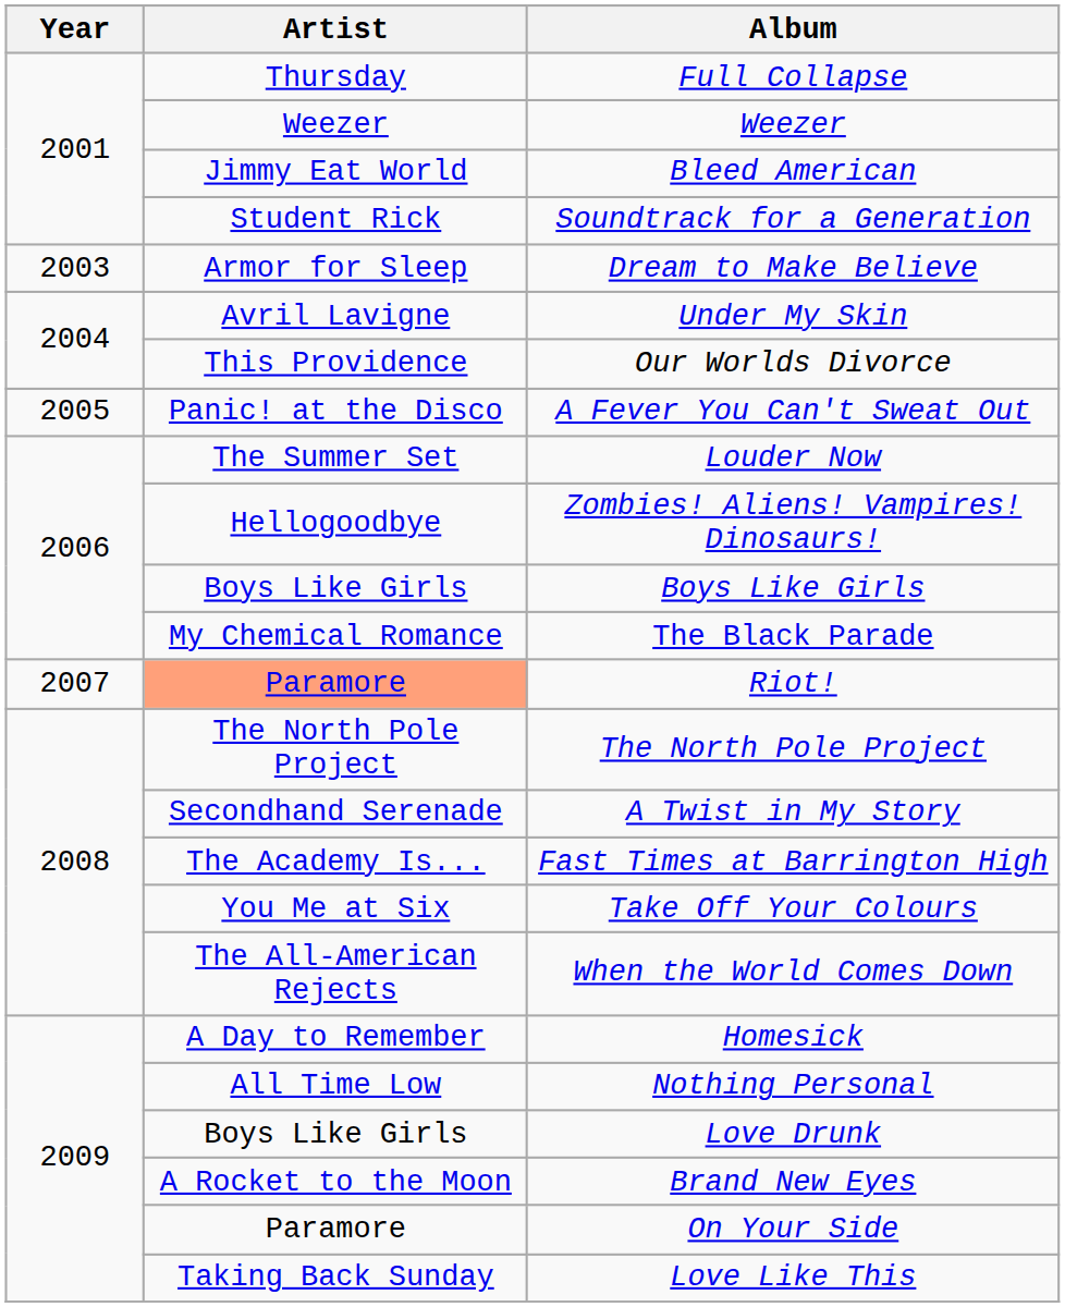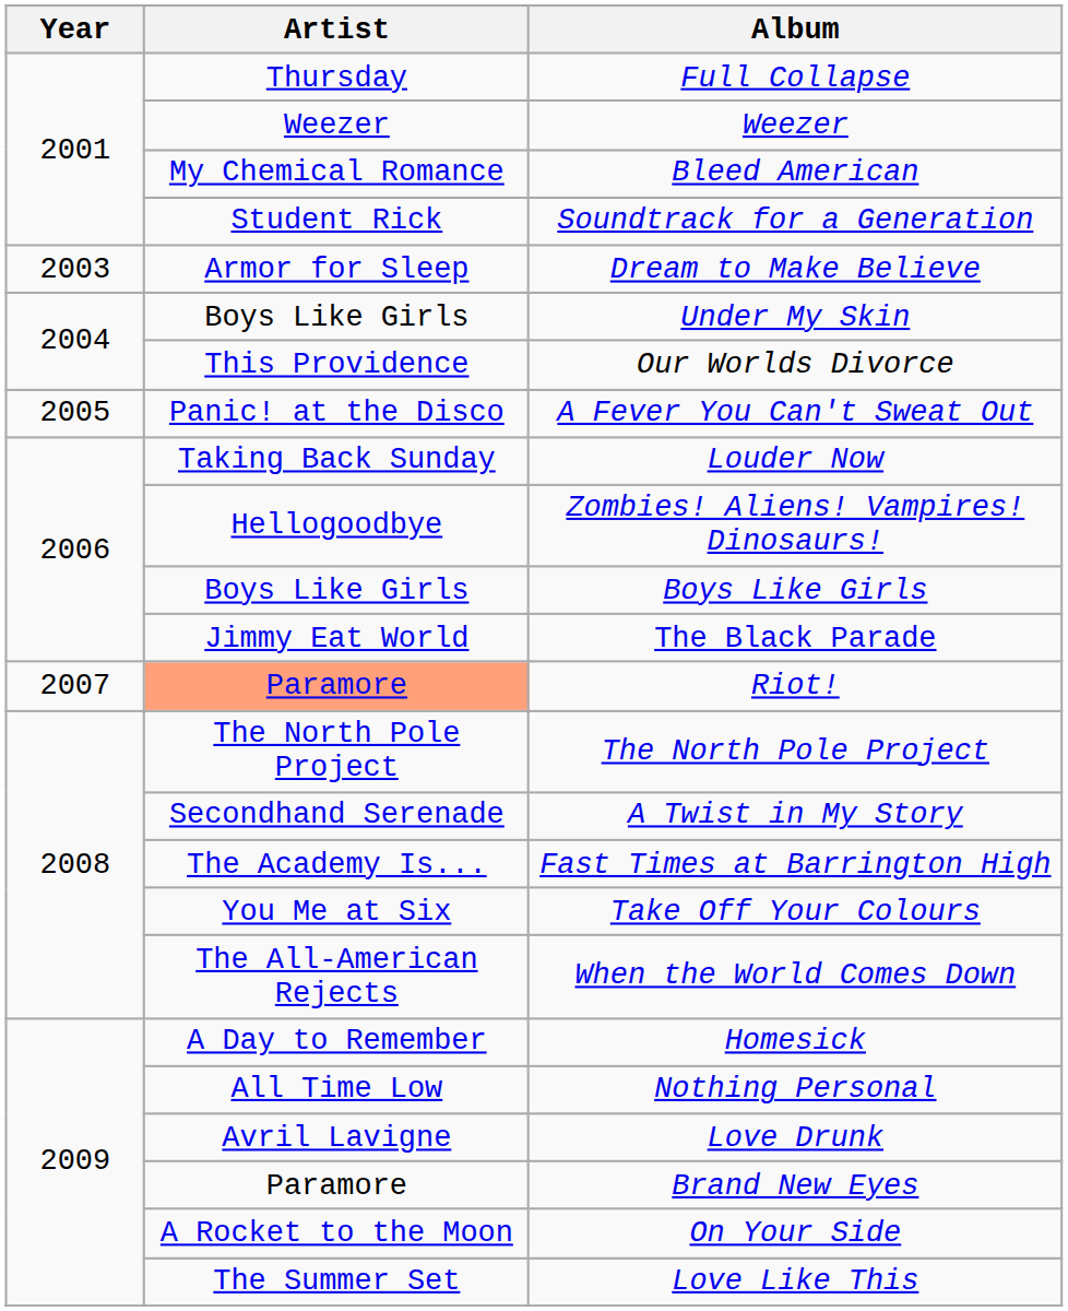Bleed American | Artist: Jimmy Eat World -> My Chemical Romance
Under My Skin | Artist: Avril Lavigne -> Boys Like Girls
Louder Now | Artist: The Summer Set -> Taking Back Sunday
The Black Parade | Artist: My Chemical Romance -> Jimmy Eat World
Love Drunk | Artist: Boys Like Girls -> Avril Lavigne
Brand New Eyes | Artist: A Rocket to the Moon -> Paramore
On Your Side | Artist: Paramore -> A Rocket to the Moon
Love Like This | Artist: Taking Back Sunday -> The Summer Set
